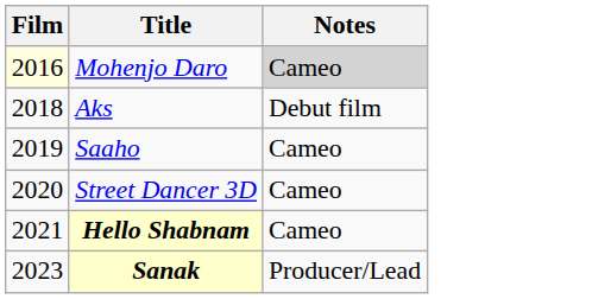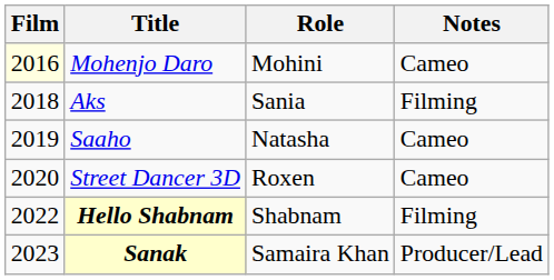+ column: Role | Mohini | Sania | Natasha | Roxen | Shabnam | Samaira Khan
Mohenjo Daro | Notes: lightgrey background -> no background
Aks | Notes: Debut film -> Filming
Hello Shabnam | Film: 2021 -> 2022
Hello Shabnam | Notes: Cameo -> Filming
